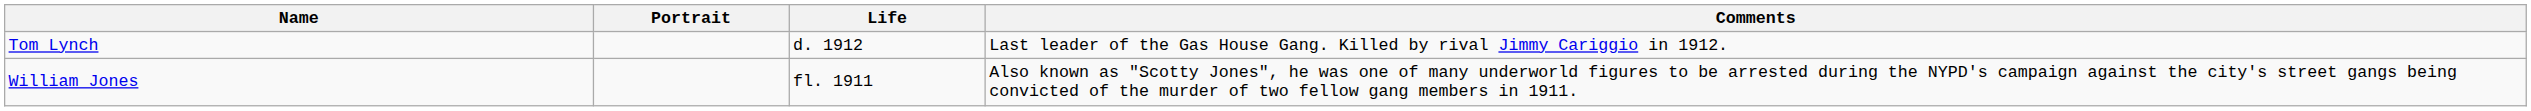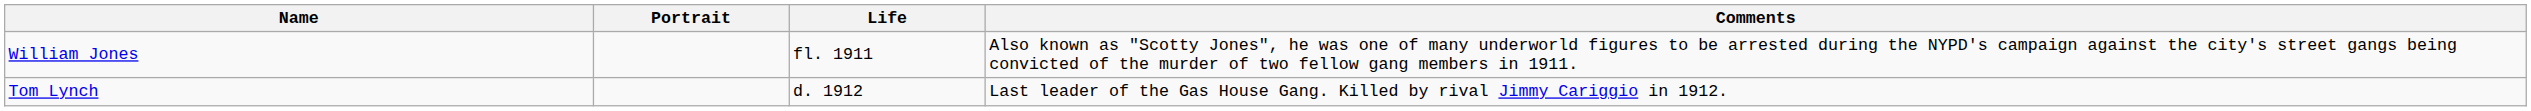rows swapped: Tom Lynch <-> William Jones
